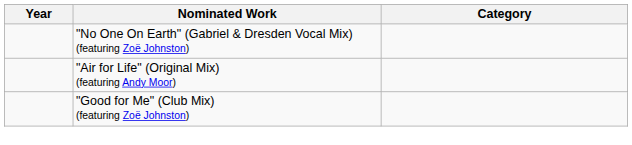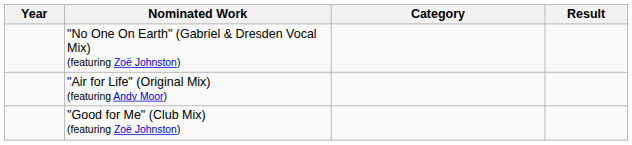+ column: Result
